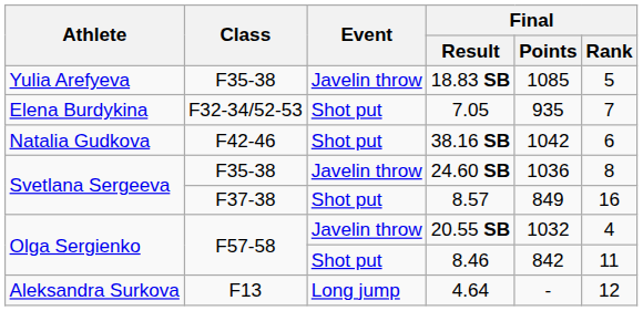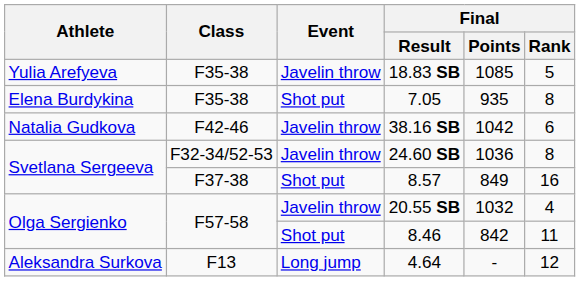7.05 | Class: F32-34/52-53 -> F35-38
7.05 | Final / Rank: 7 -> 8
38.16 SB | Event: Shot put -> Javelin throw
24.60 SB | Class: F35-38 -> F32-34/52-53
